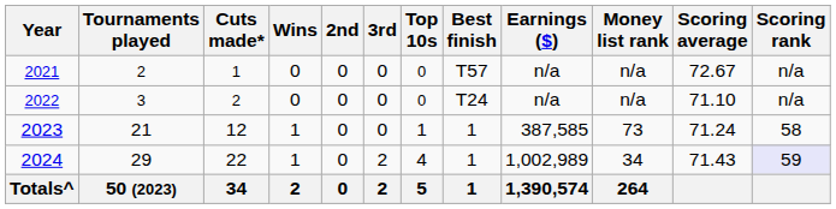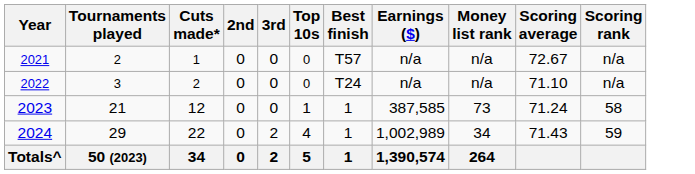- column: Wins | 0 | 0 | 1 | 1 | 2
2024 | Scoring rank: lavender background -> no background
